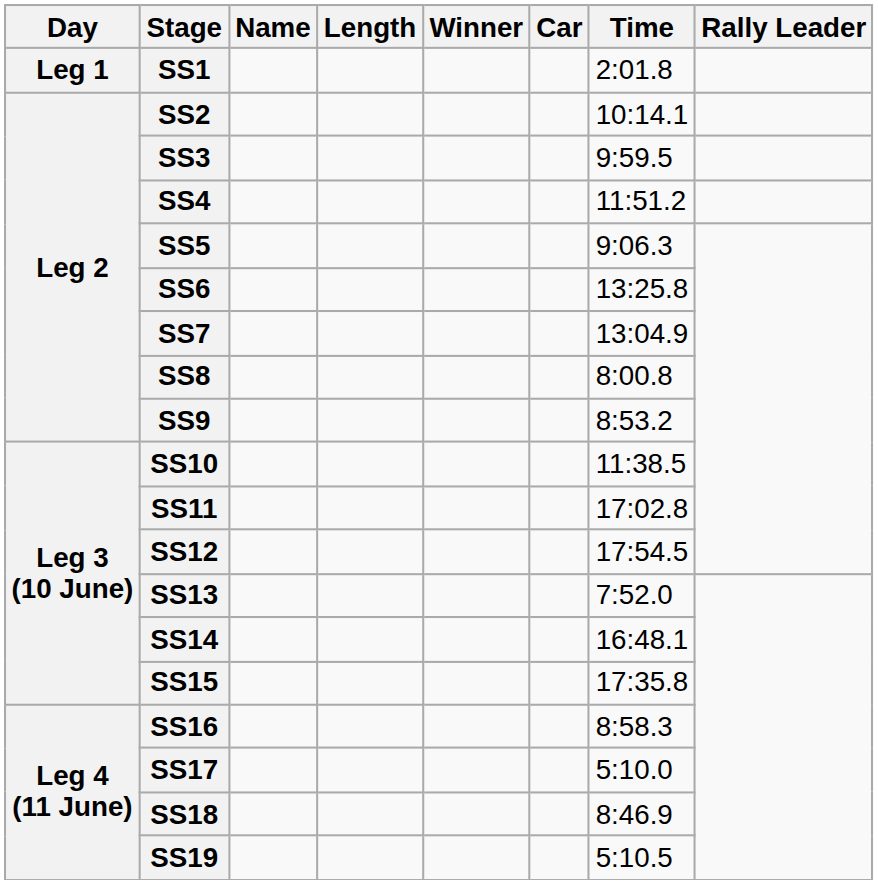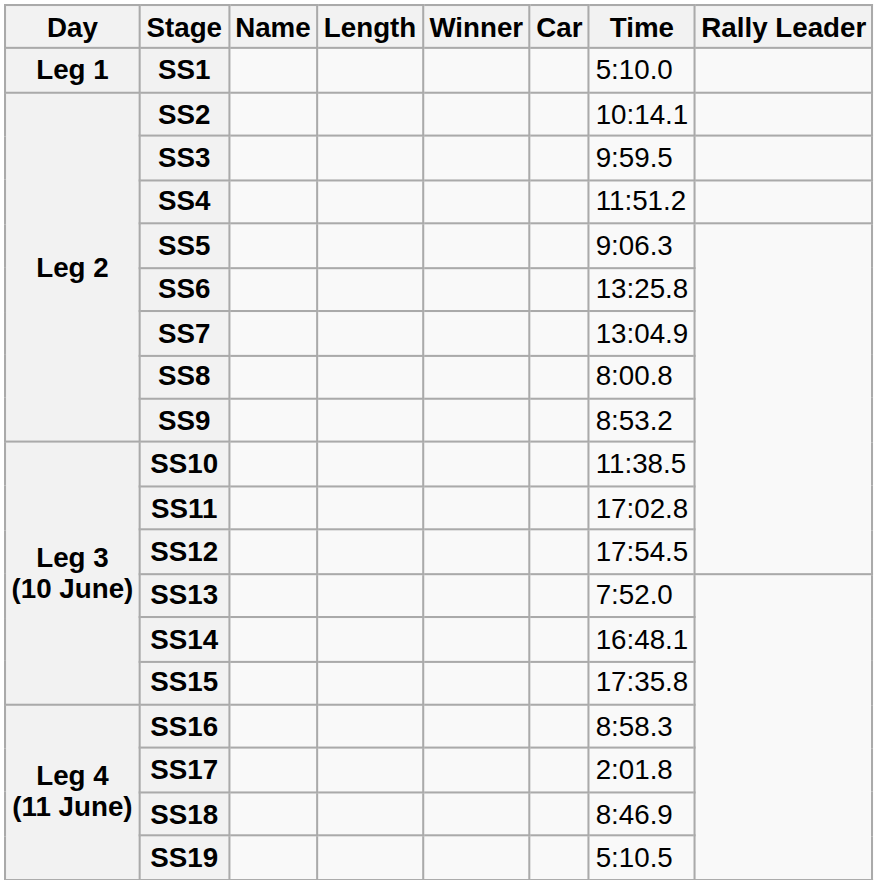SS1 | Time: 2:01.8 -> 5:10.0
SS17 | Time: 5:10.0 -> 2:01.8
